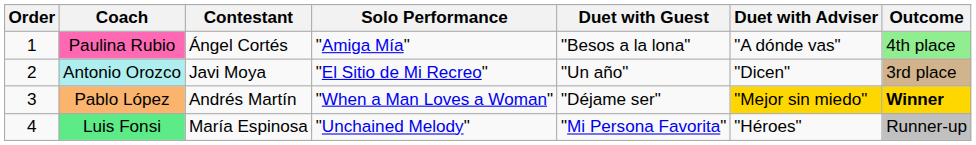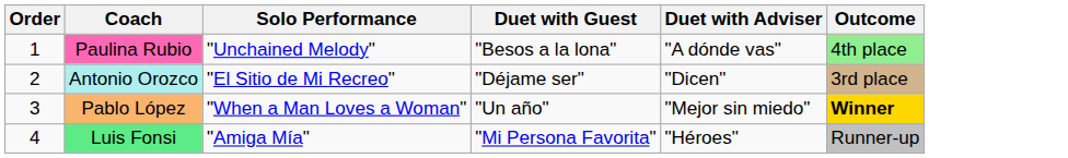- column: Contestant | Ángel Cortés | Javi Moya | Andrés Martín | María Espinosa
Paulina Rubio | Solo Performance: "Amiga Mía" -> "Unchained Melody"
Antonio Orozco | Duet with Guest: "Un año" -> "Déjame ser"
Pablo López | Duet with Guest: "Déjame ser" -> "Un año"
Pablo López | Duet with Adviser: gold background -> no background
Luis Fonsi | Solo Performance: "Unchained Melody" -> "Amiga Mía"
